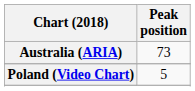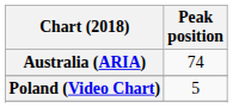Australia (ARIA) | Peak position: 73 -> 74
